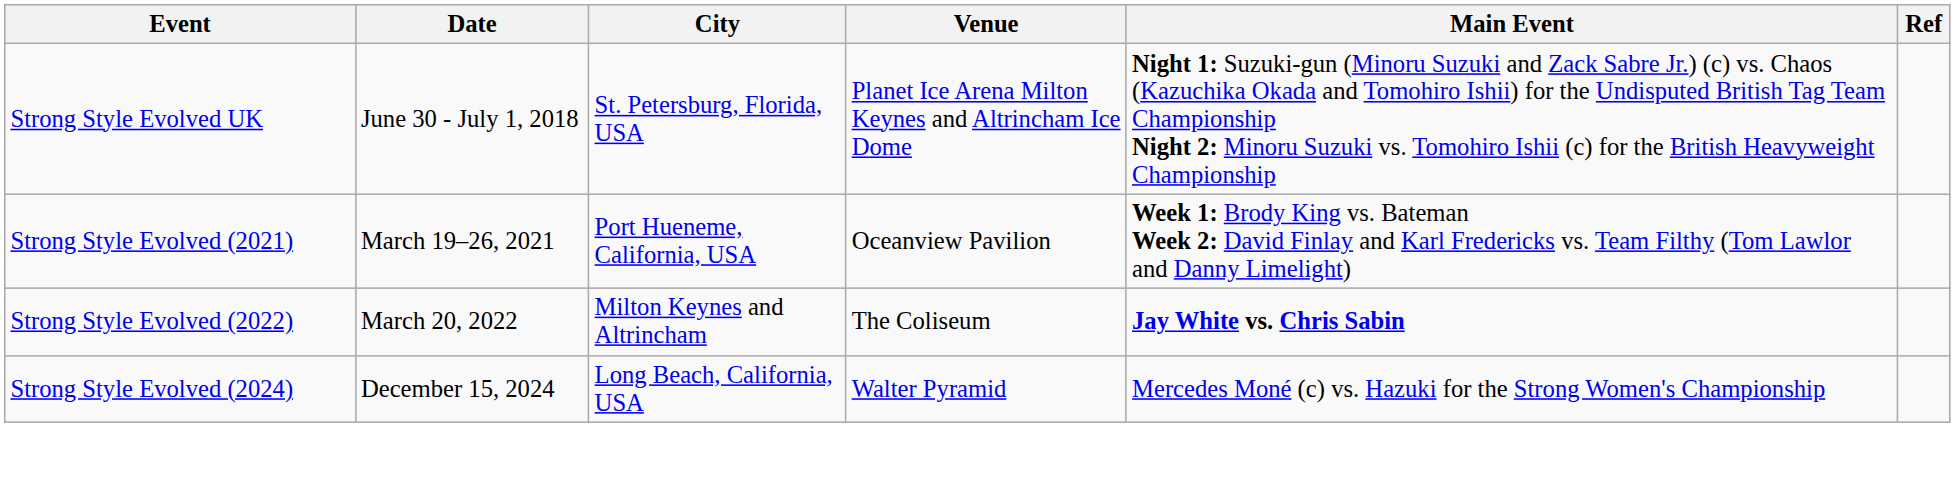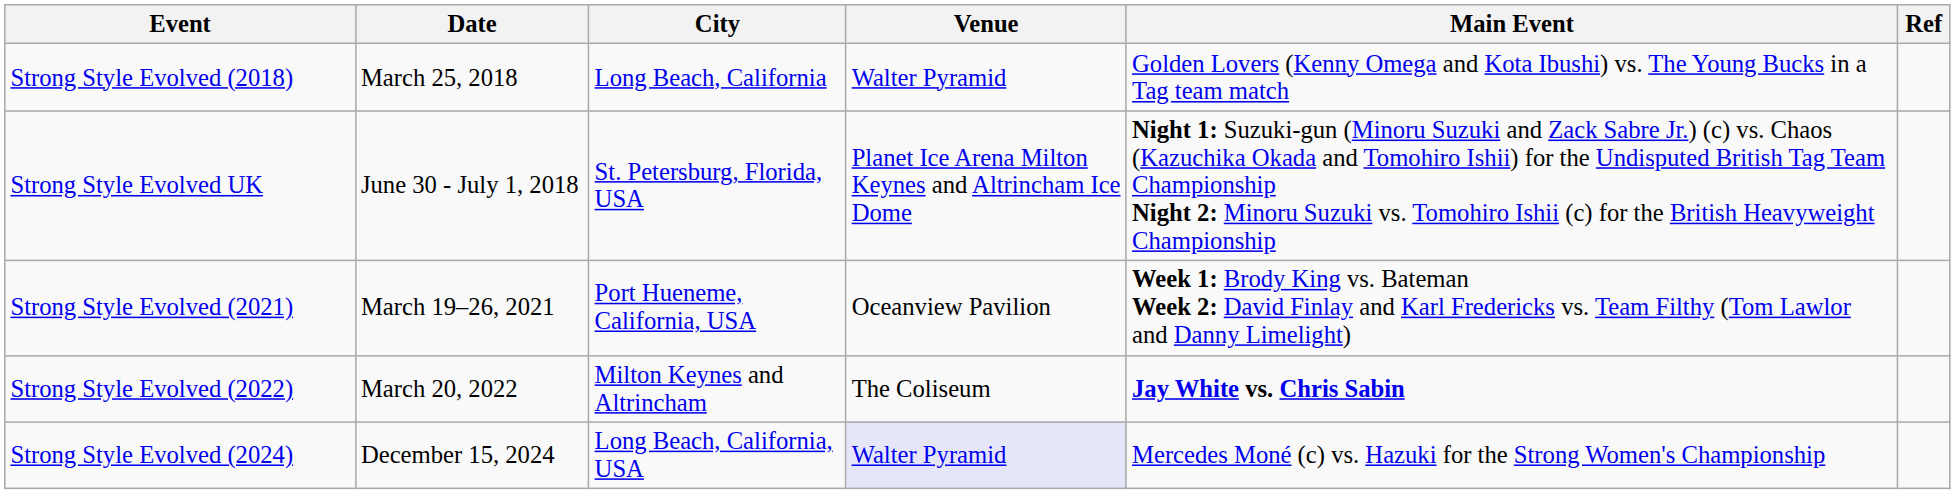+ row: Strong Style Evolved (2018) | March 25, 2018 | Long Beach, California | Walter Pyramid | Golden Lovers (Kenny Omega and Kota Ibushi) vs. The Young Bucks in a Tag team match
Strong Style Evolved (2024) | Venue: no background -> lavender background
